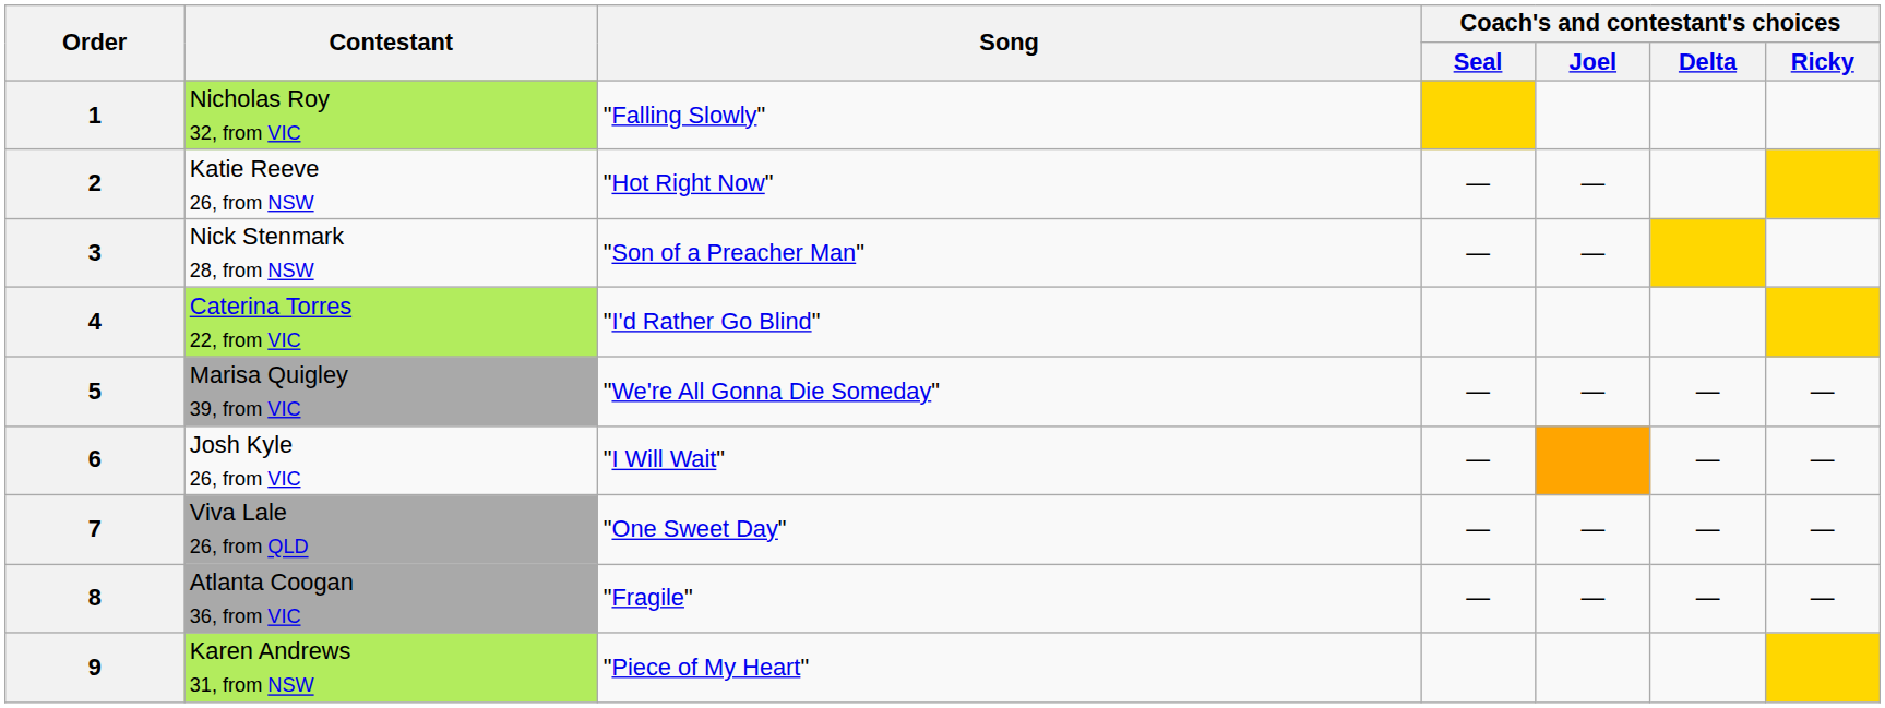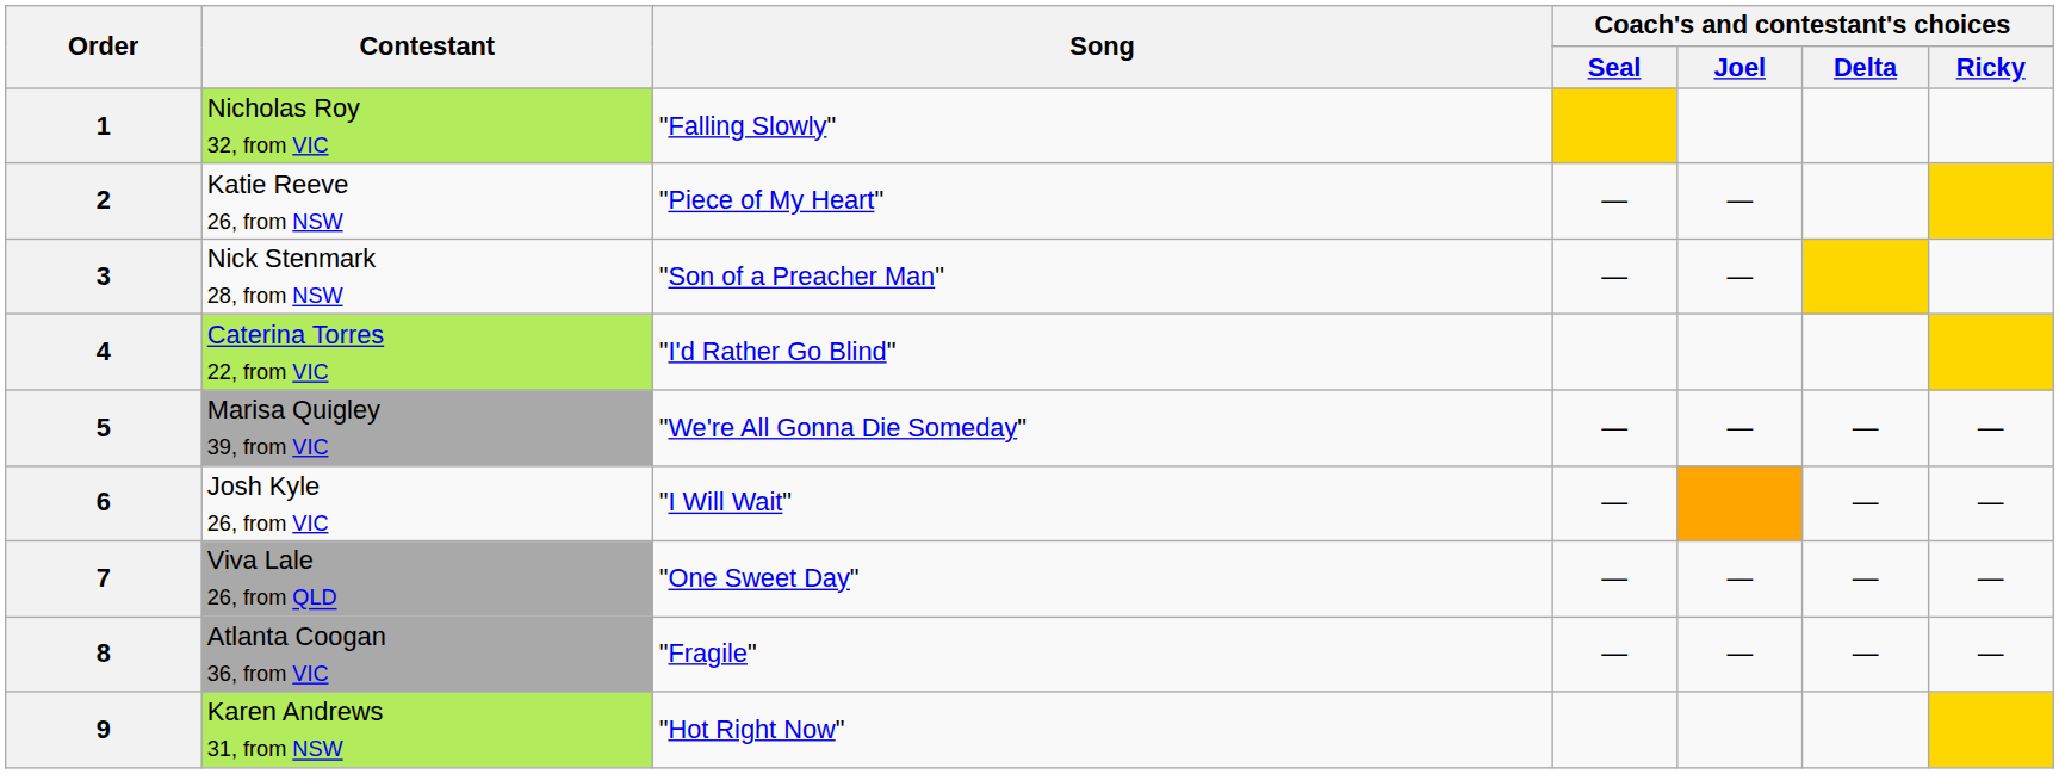2 | Song: "Hot Right Now" -> "Piece of My Heart"
9 | Song: "Piece of My Heart" -> "Hot Right Now"
